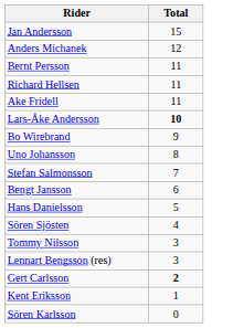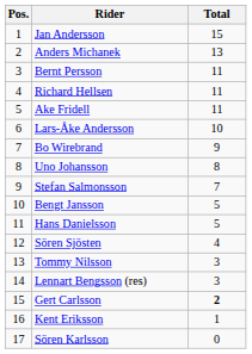+ column: Pos. | 1 | 2 | 3 | 4 | 5 | 6 | 7 | 8 | 9 | 10 | 11 | 12 | 13 | 14 | 15 | 16 | 17
Anders Michanek | Total: 12 -> 13
Lars-Åke Andersson | Total: bold -> normal
Bengt Jansson | Total: 6 -> 5
